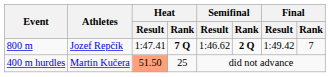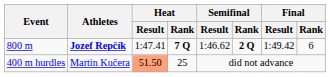800 m | Athletes: normal -> bold
800 m | Final / Rank: 7 -> 6
